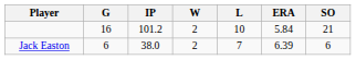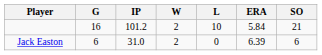Jack Easton | IP: 38.0 -> 31.0
Jack Easton | L: 7 -> 0
